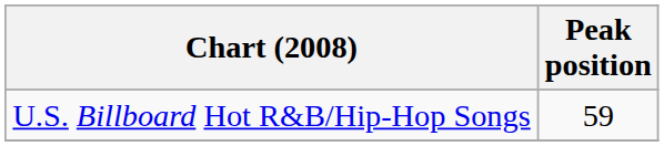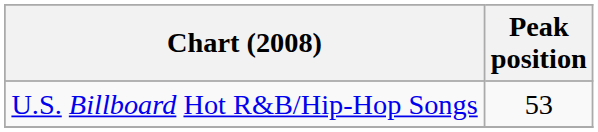U.S. Billboard Hot R&B/Hip-Hop Songs | Peak position: 59 -> 53
